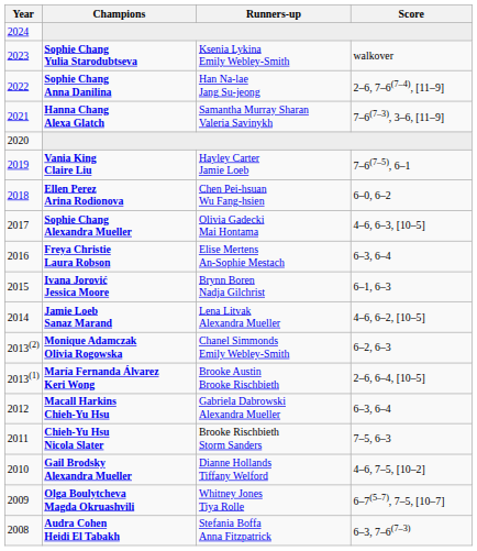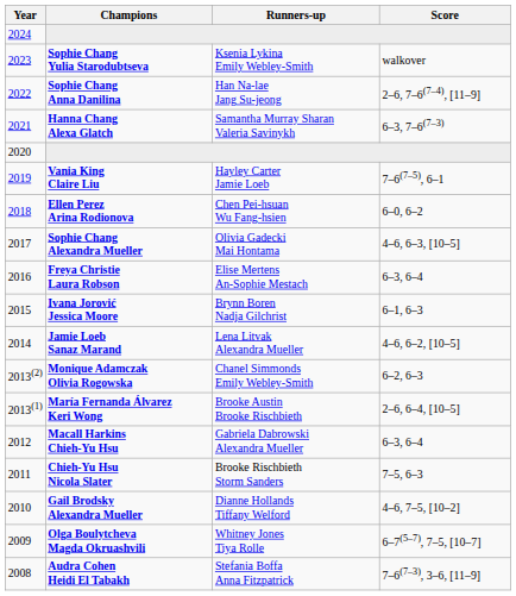Hanna Chang Alexa Glatch | Score: 7–6(7–3), 3–6, [11–9] -> 6–3, 7–6(7–3)
Audra Cohen Heidi El Tabakh | Score: 6–3, 7–6(7–3) -> 7–6(7–3), 3–6, [11–9]
